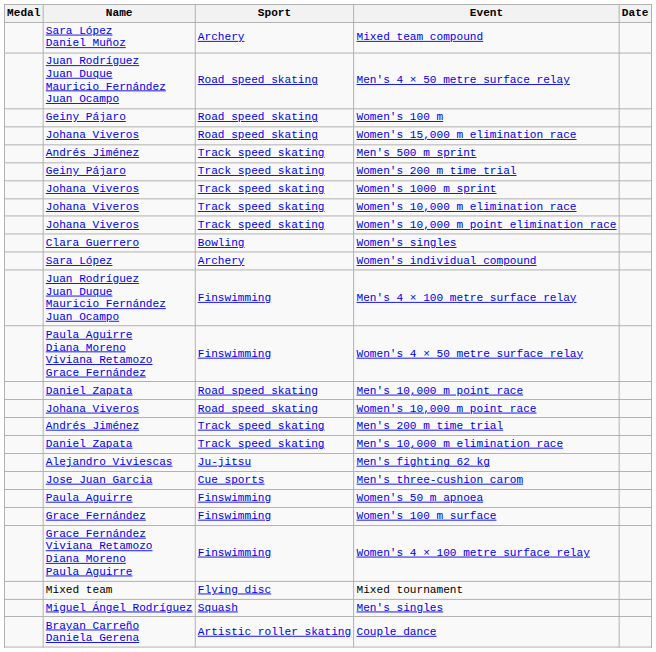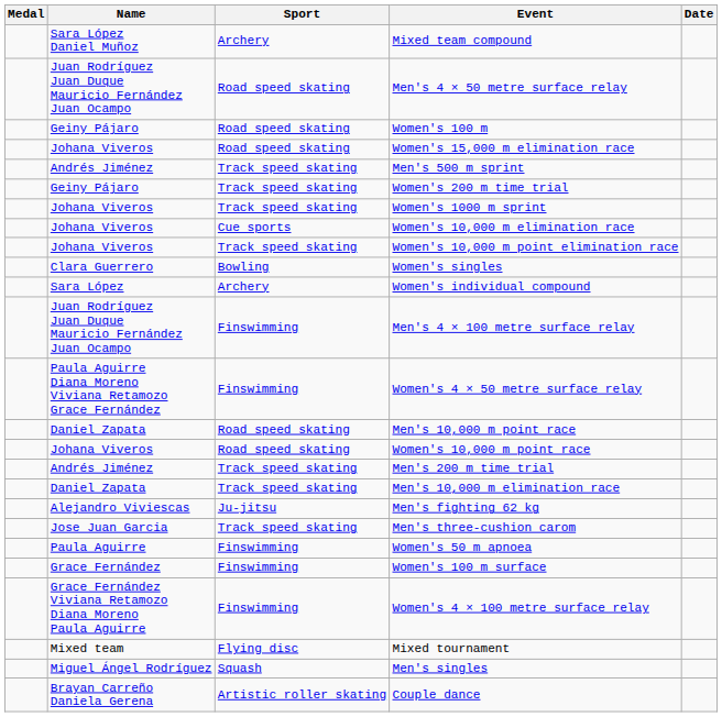Women's 10,000 m elimination race | Sport: Track speed skating -> Cue sports
Men's three-cushion carom | Sport: Cue sports -> Track speed skating
